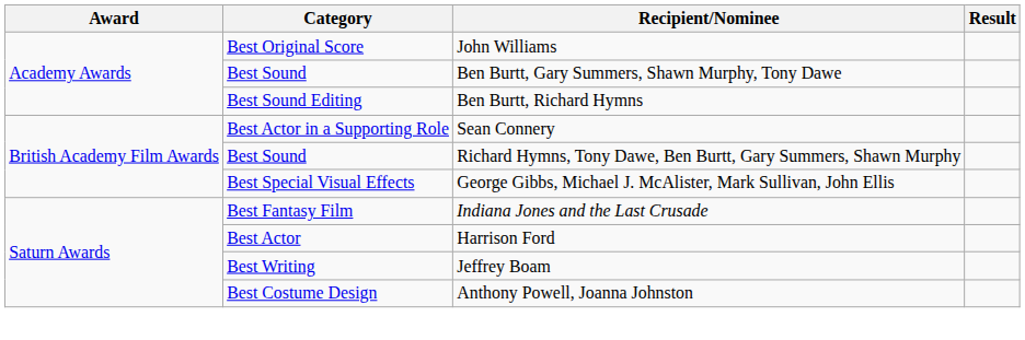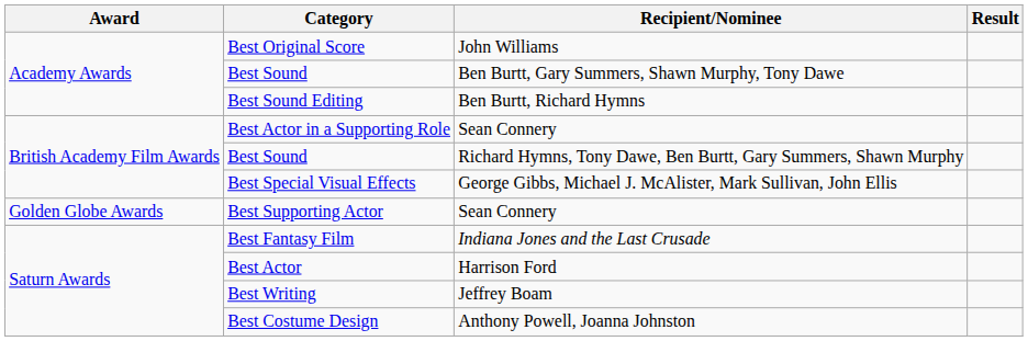+ row: Golden Globe Awards | Best Supporting Actor | Sean Connery
